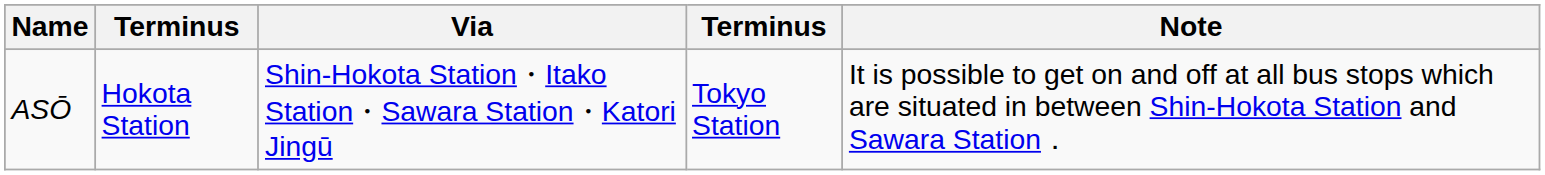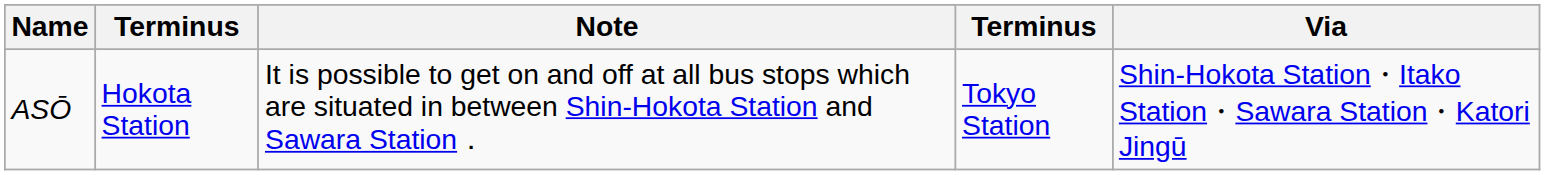columns swapped: Via <-> Note
